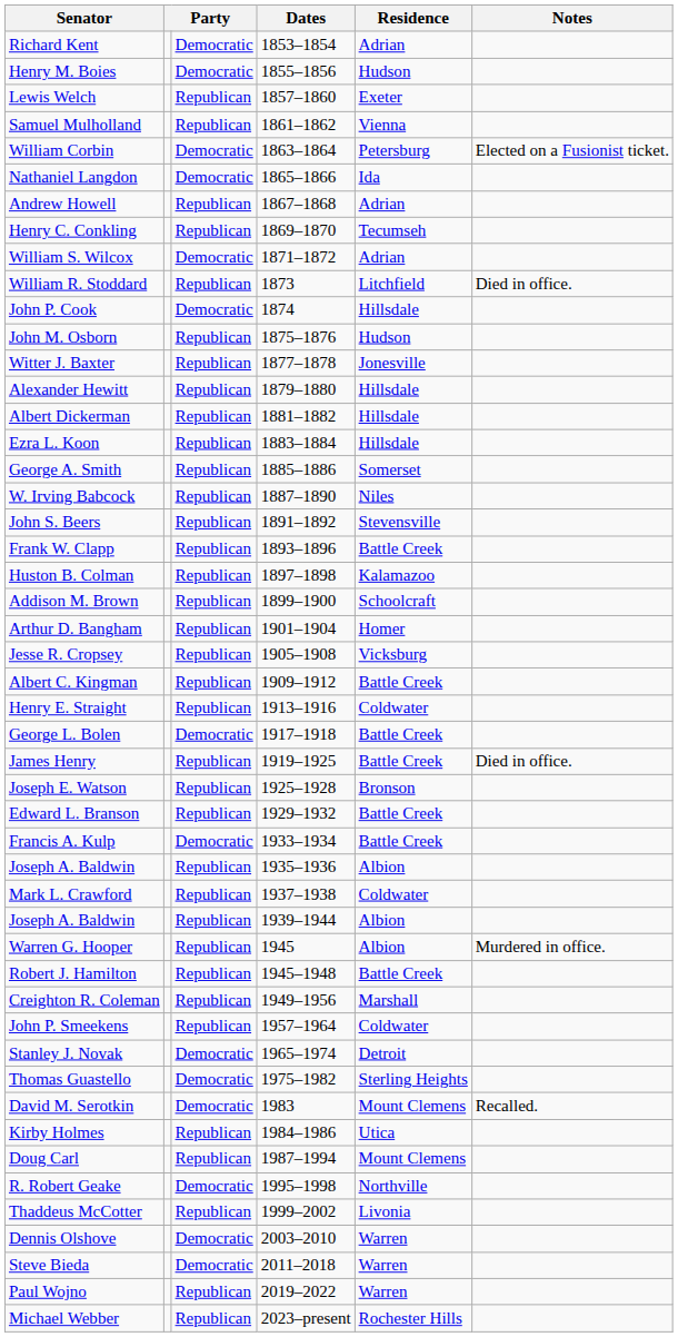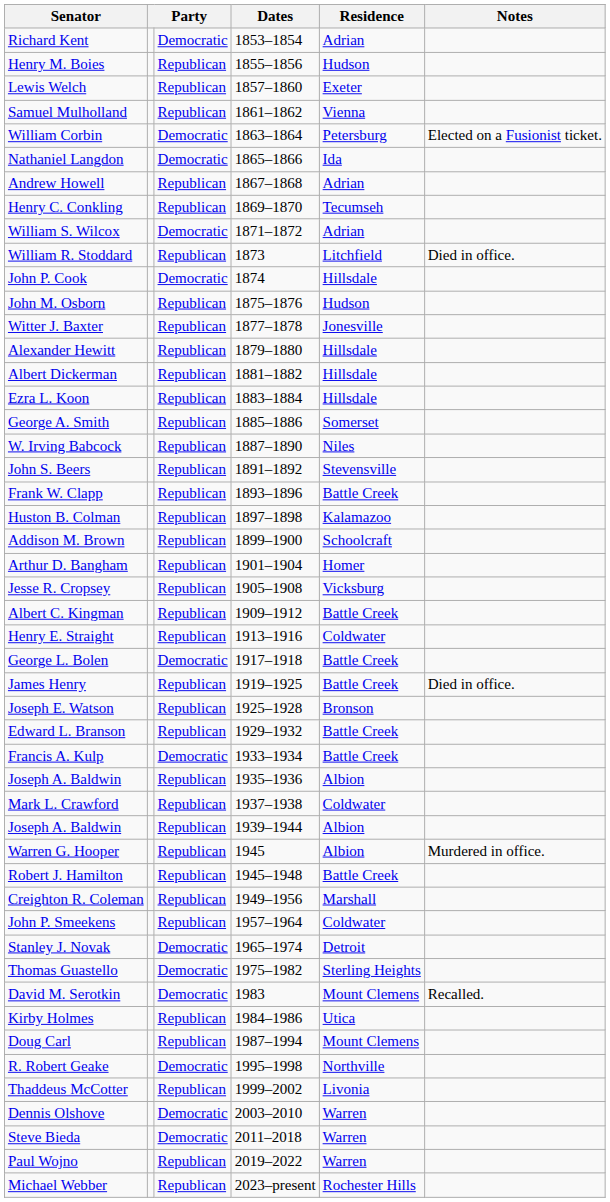Henry M. Boies | column 3: Democratic -> Republican
